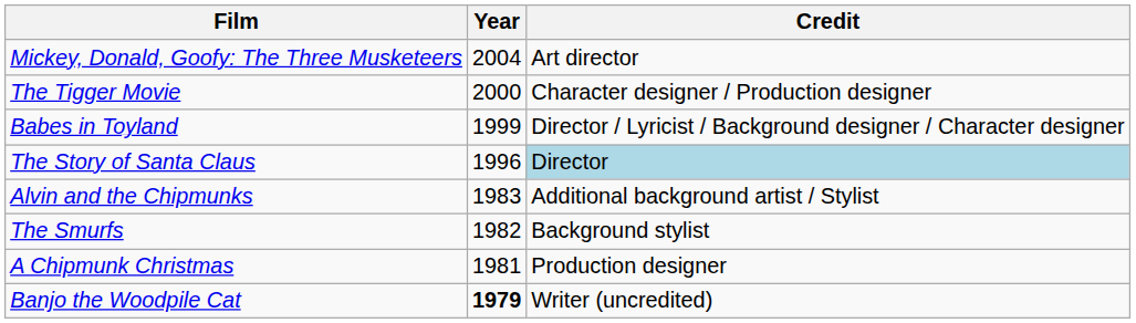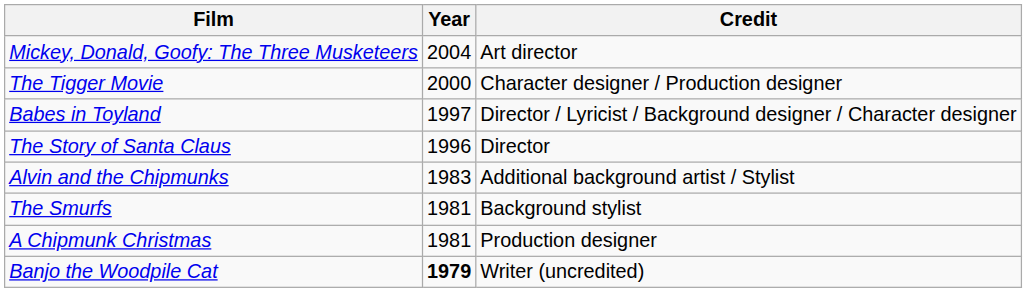Babes in Toyland | Year: 1999 -> 1997
The Story of Santa Claus | Credit: lightblue background -> no background
The Smurfs | Year: 1982 -> 1981
